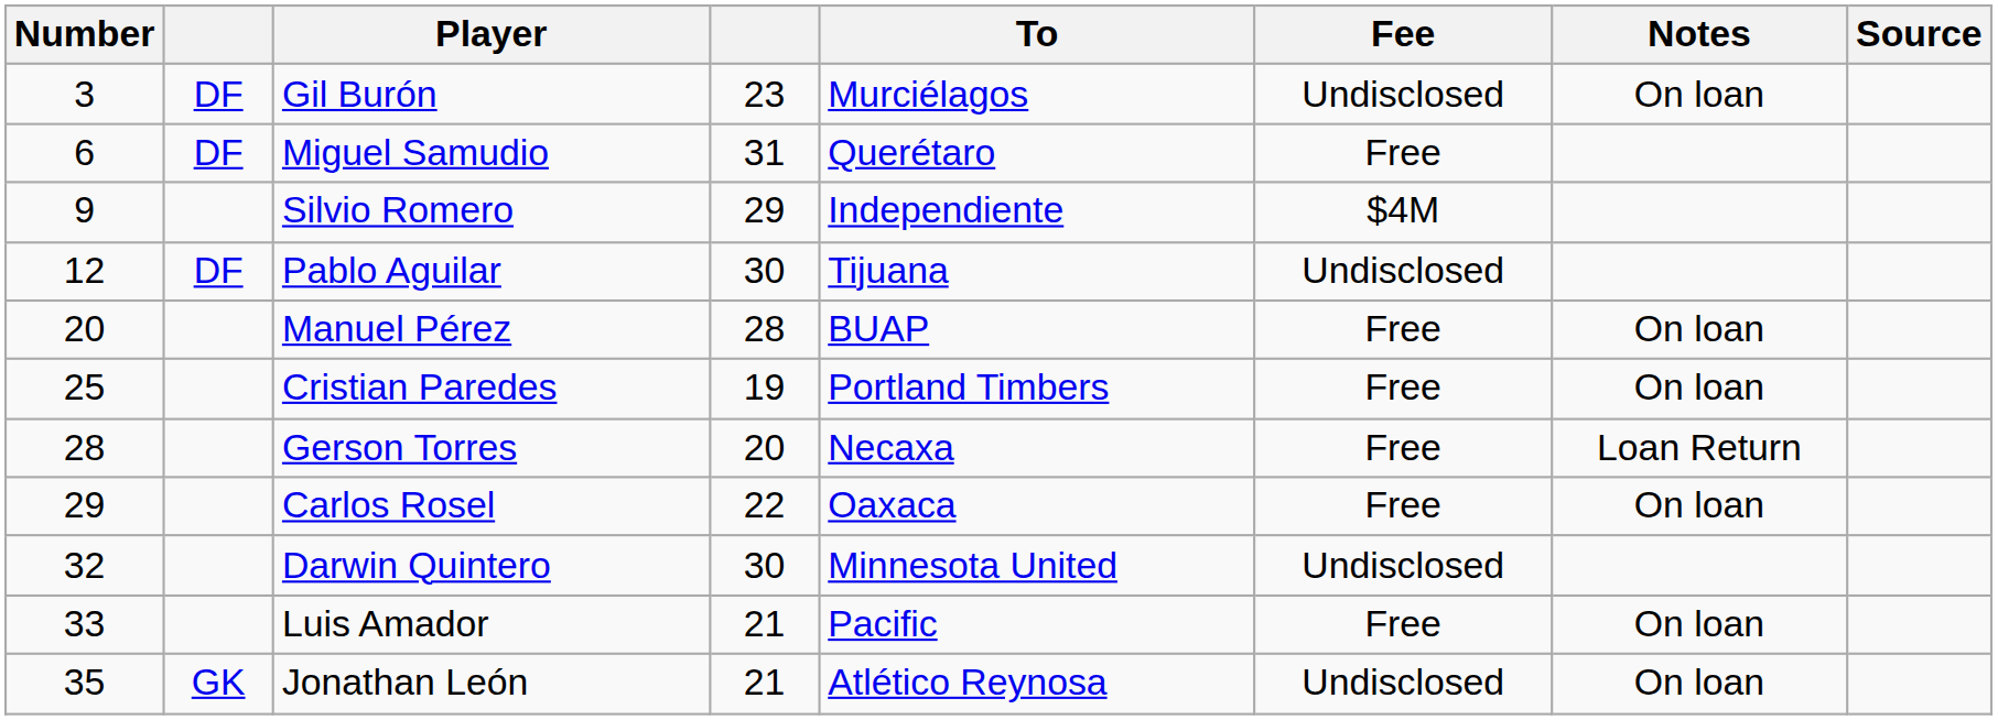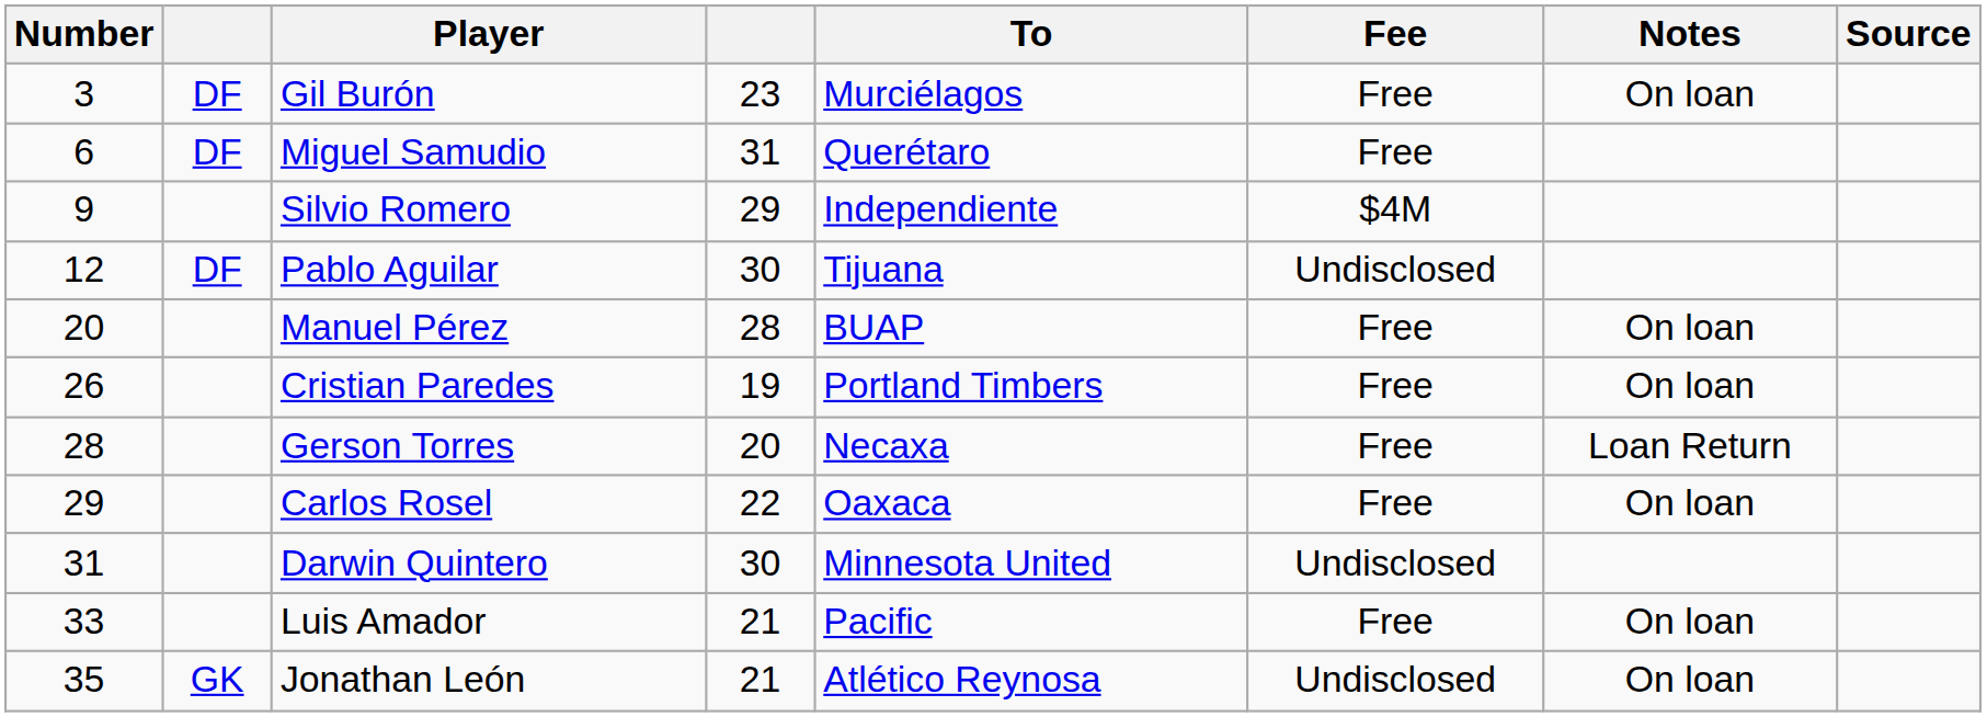Gil Burón | Fee: Undisclosed -> Free
Cristian Paredes | Number: 25 -> 26
Darwin Quintero | Number: 32 -> 31
